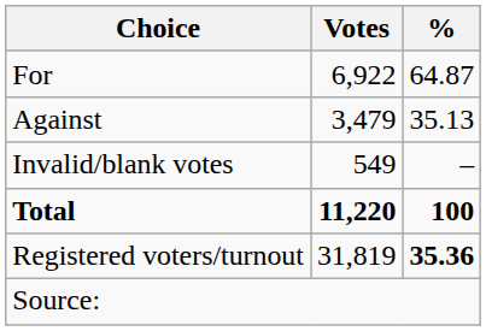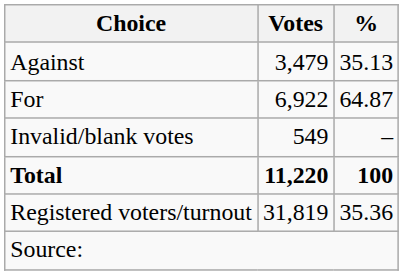rows swapped: For <-> Against
Registered voters/turnout | %: bold -> normal
